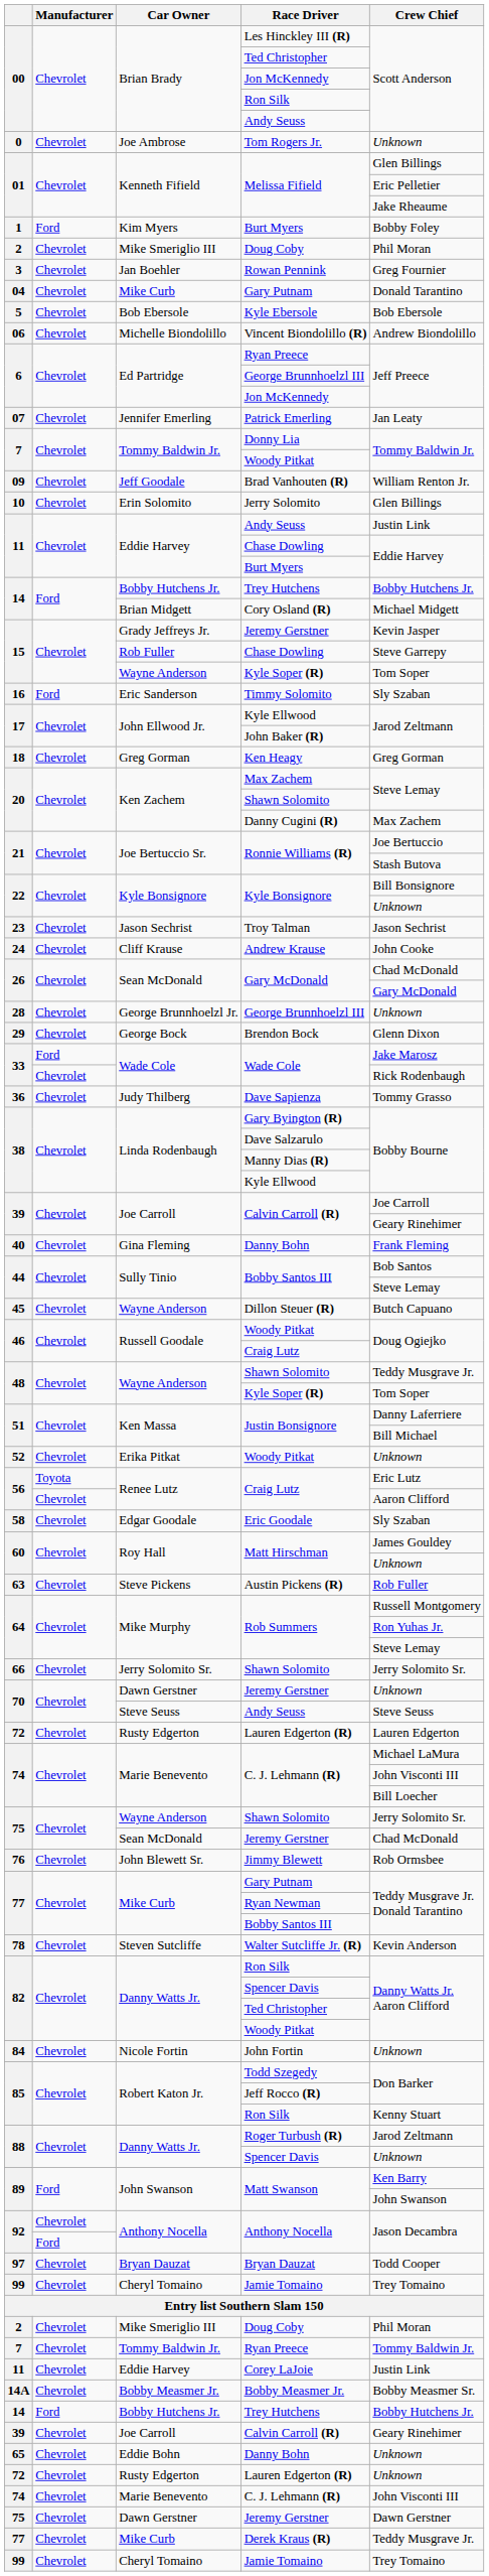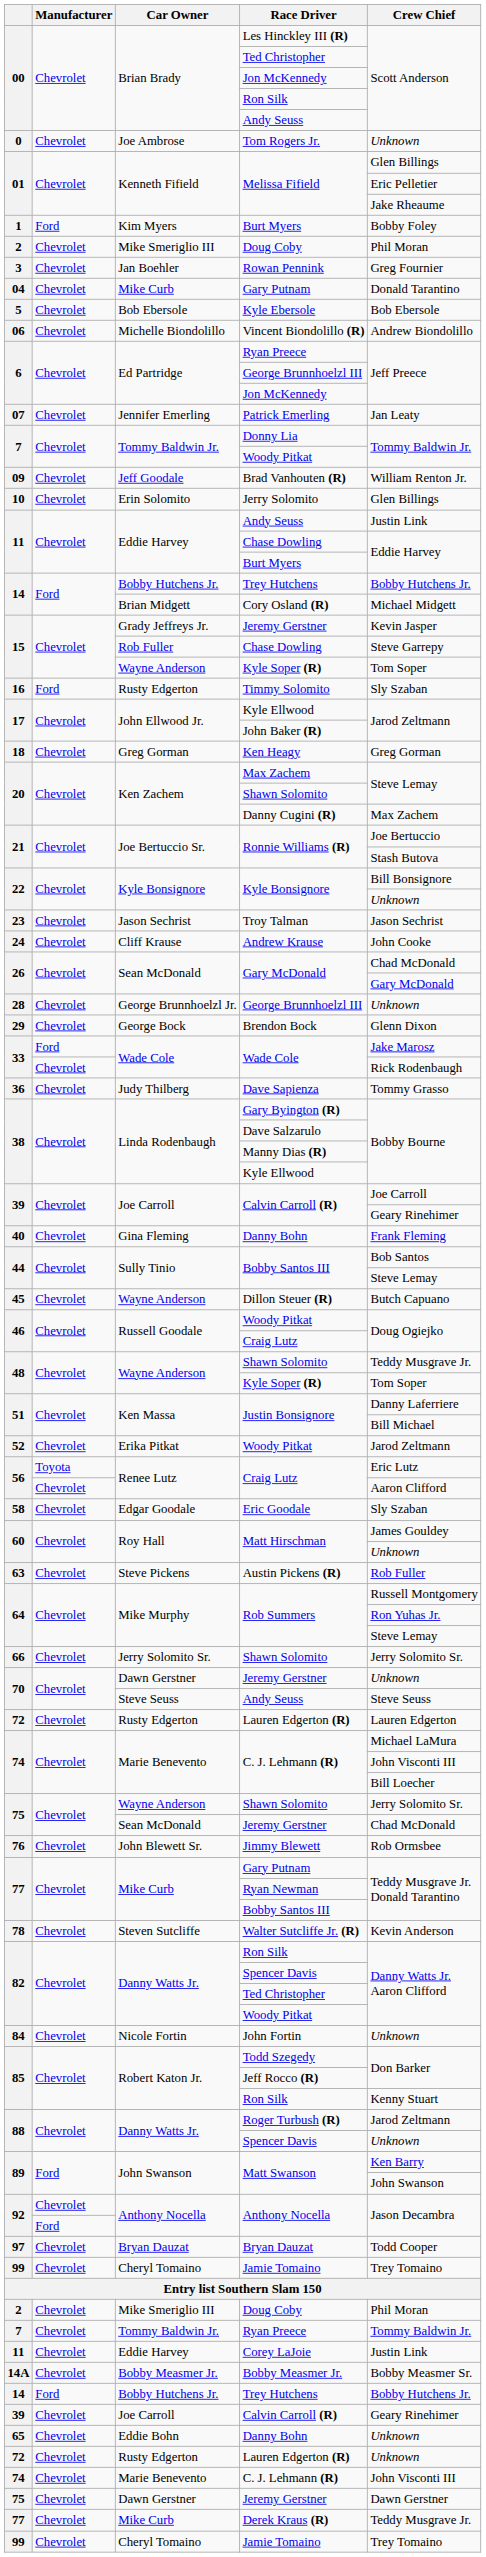Timmy Solomito | Car Owner: Eric Sanderson -> Rusty Edgerton
52 / Woody Pitkat | Crew Chief: Unknown -> Jarod Zeltmann
